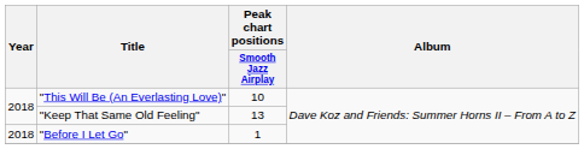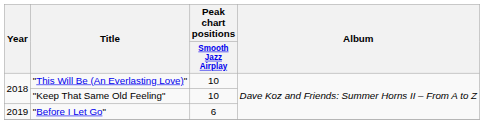"Keep That Same Old Feeling" | Peak chart positions / Smooth Jazz Airplay: 13 -> 10
"Before I Let Go" | Year: 2018 -> 2019
"Before I Let Go" | Peak chart positions / Smooth Jazz Airplay: 1 -> 6
